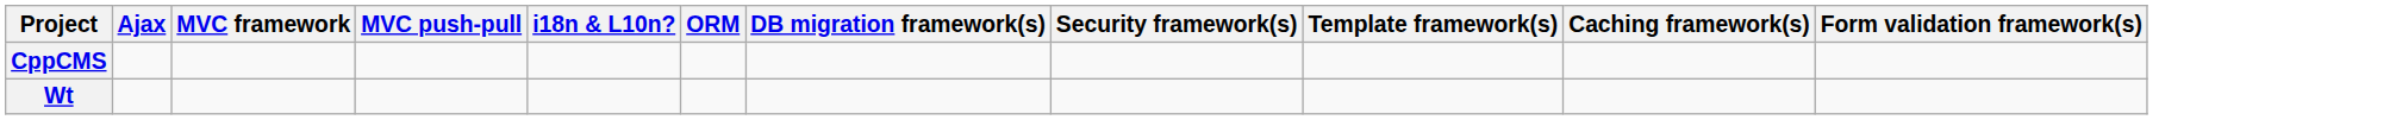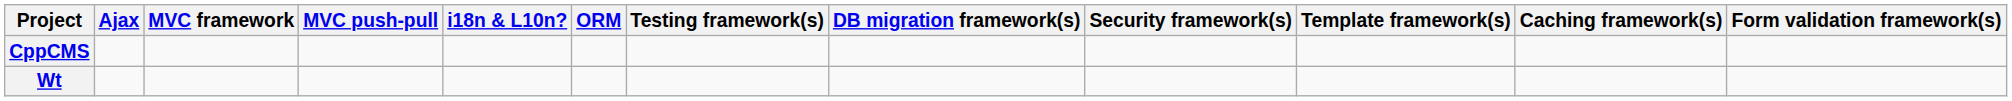+ column: Testing framework(s)
